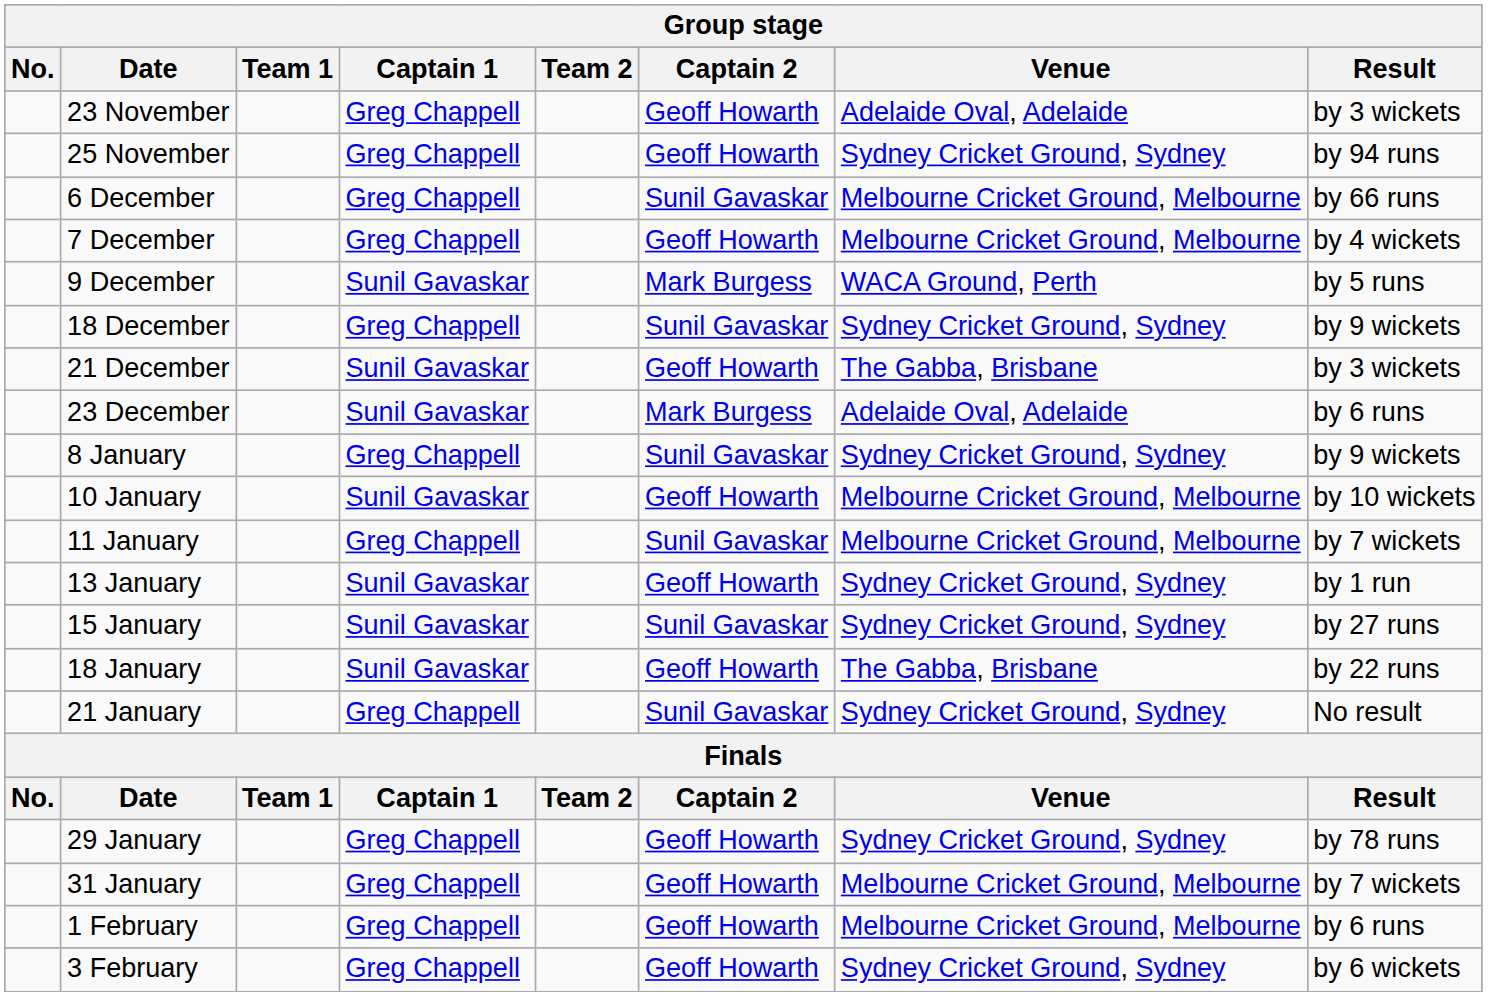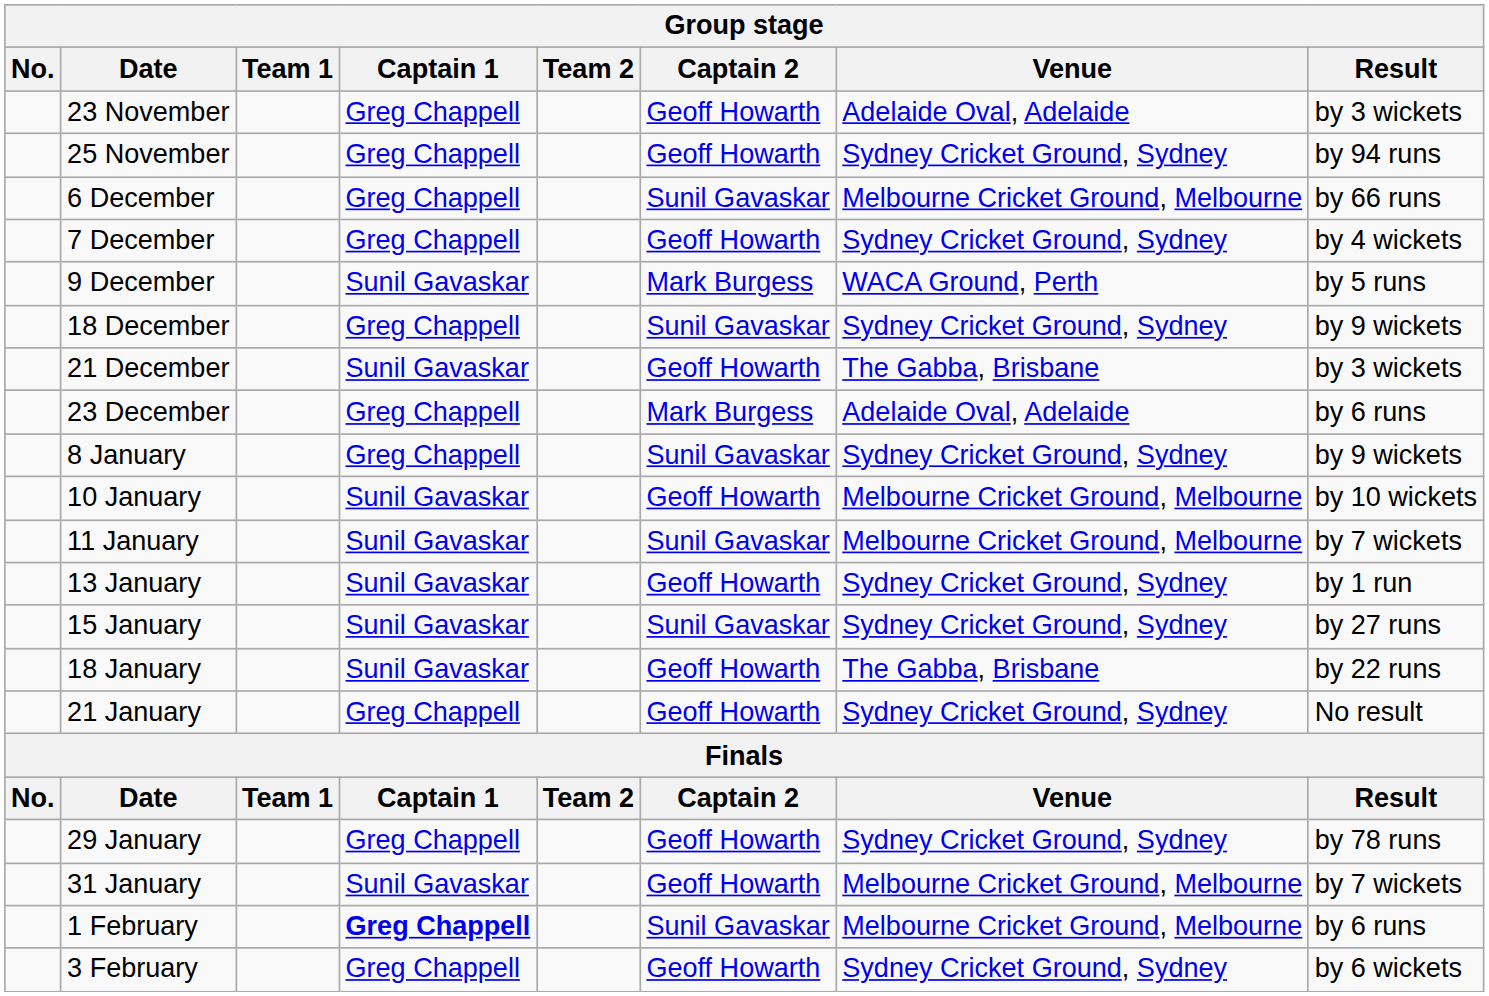7 December | Venue: Melbourne Cricket Ground, Melbourne -> Sydney Cricket Ground, Sydney
23 December | Captain 1: Sunil Gavaskar -> Greg Chappell
11 January | Captain 1: Greg Chappell -> Sunil Gavaskar
21 January | Captain 2: Sunil Gavaskar -> Geoff Howarth
31 January | Captain 1: Greg Chappell -> Sunil Gavaskar
1 February | Captain 1: normal -> bold
1 February | Captain 2: Geoff Howarth -> Sunil Gavaskar
